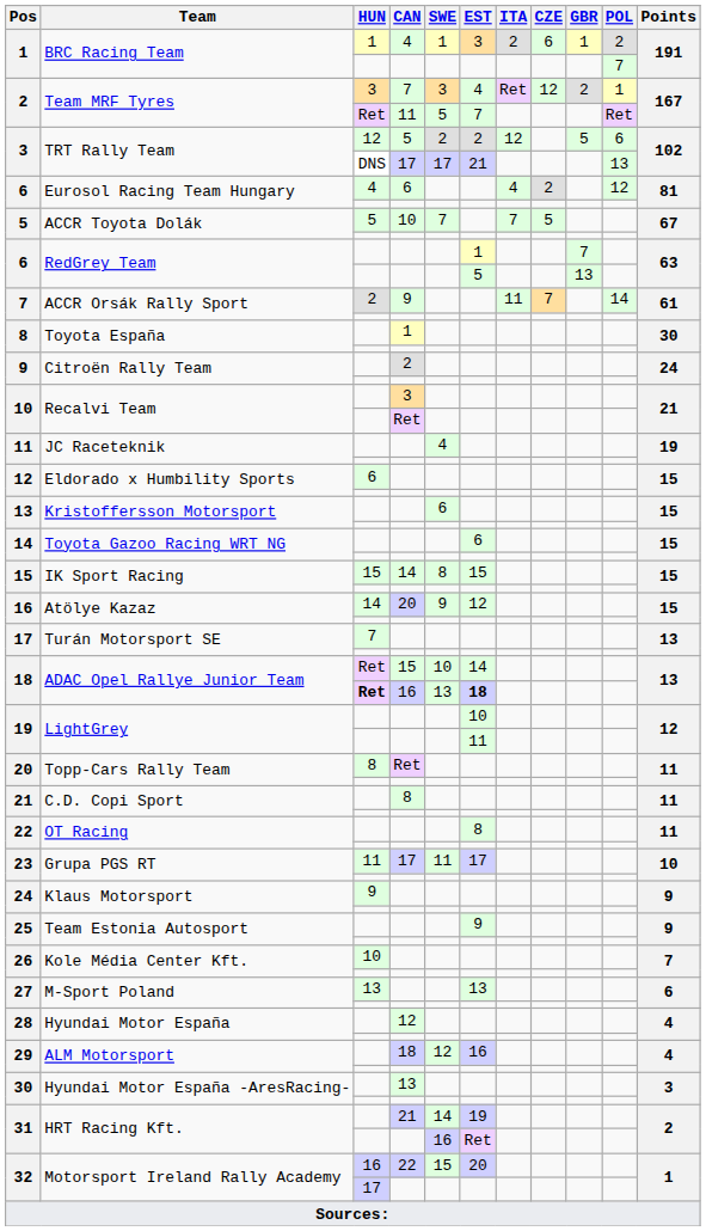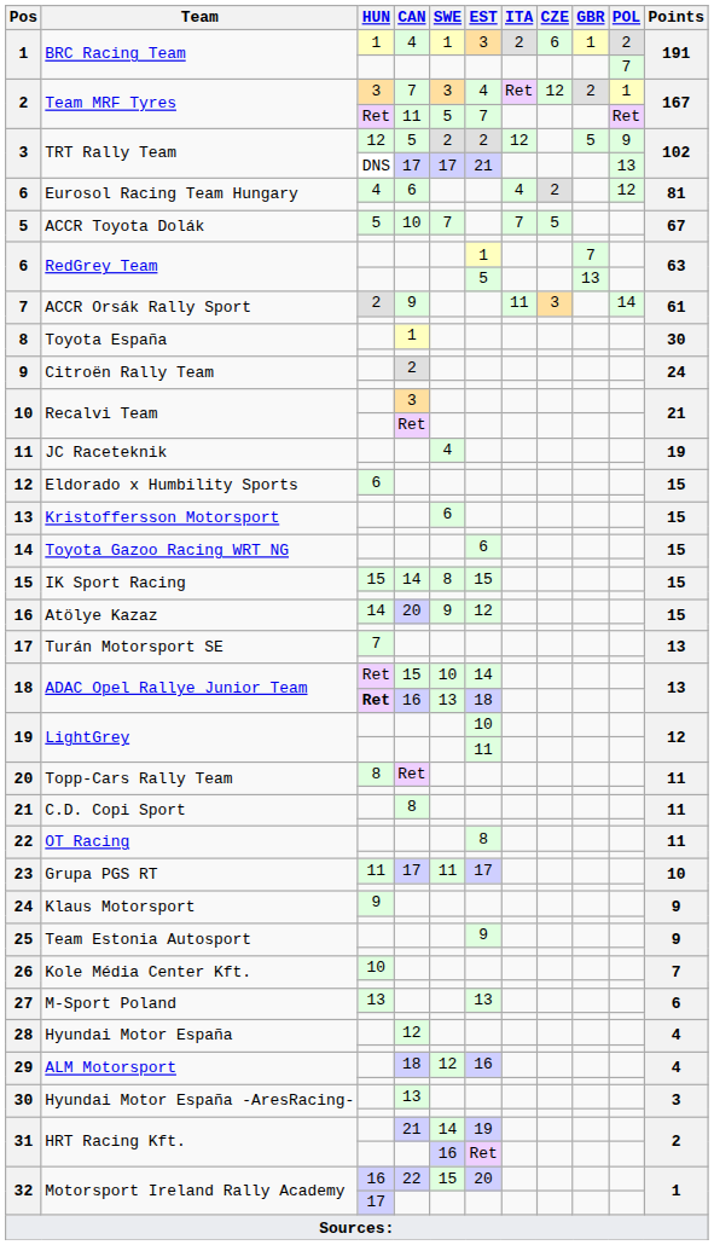TRT Rally Team / 5 | POL: 6 -> 9
ACCR Orsák Rally Sport / 9 | CZE: 7 -> 3
ADAC Opel Rallye Junior Team / 16 | EST: bold -> normal
